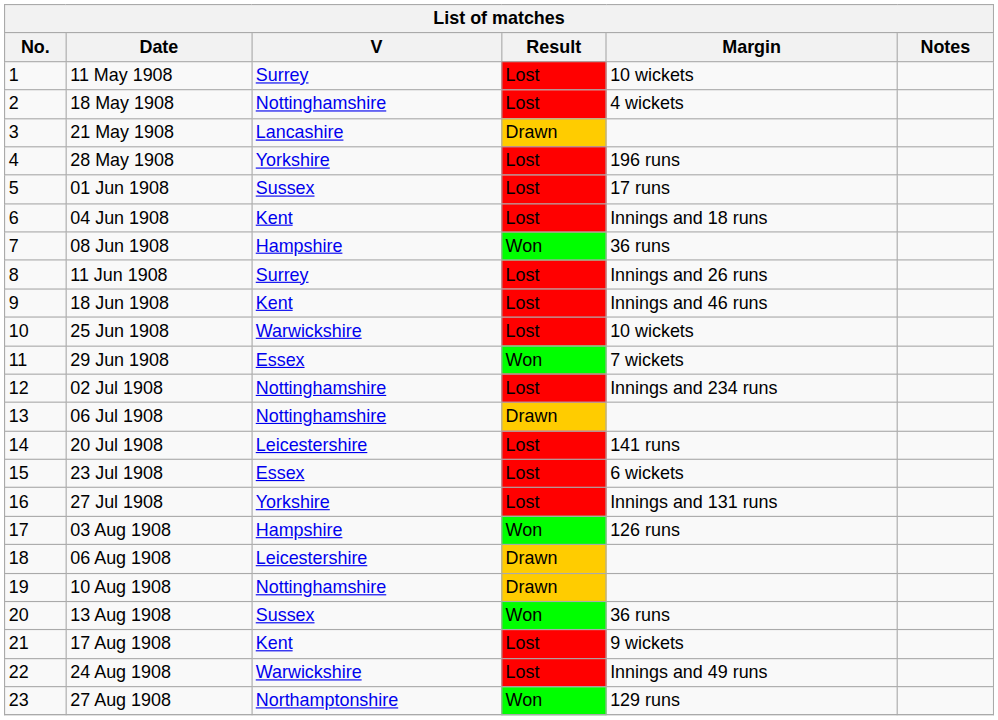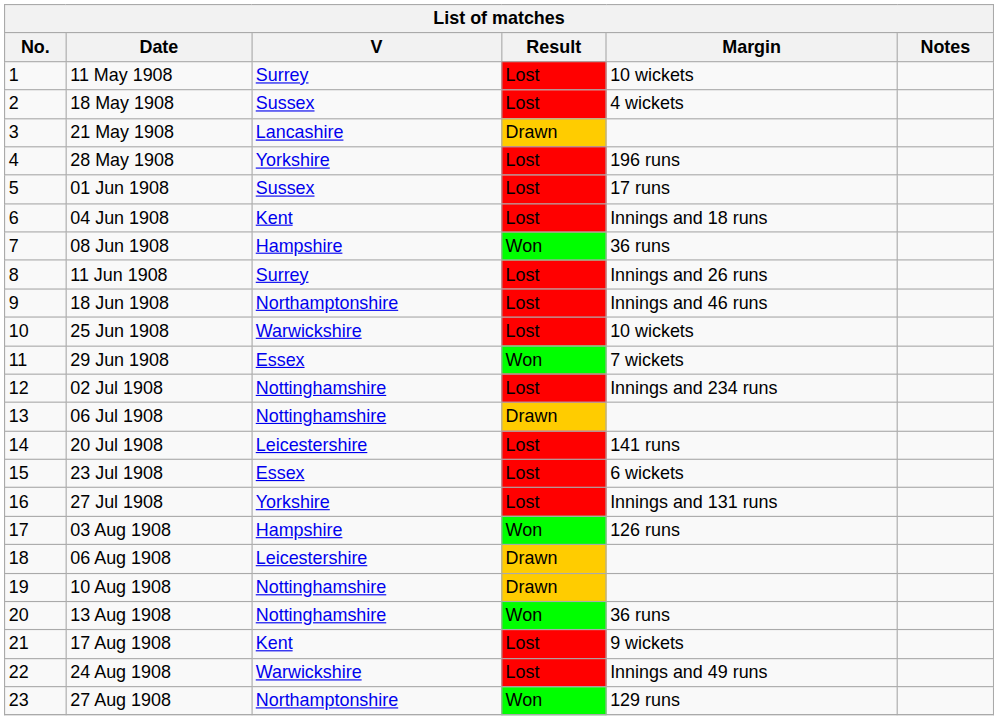18 May 1908 | V: Nottinghamshire -> Sussex
18 Jun 1908 | V: Kent -> Northamptonshire
13 Aug 1908 | V: Sussex -> Nottinghamshire
